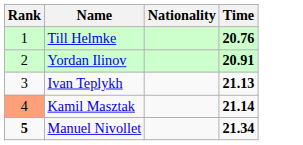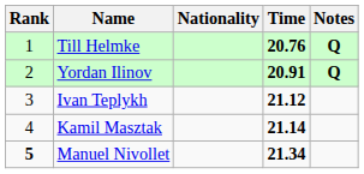+ column: Notes | Q | Q
Ivan Teplykh | Time: 21.13 -> 21.12
Kamil Masztak | Rank: lightsalmon background -> no background
